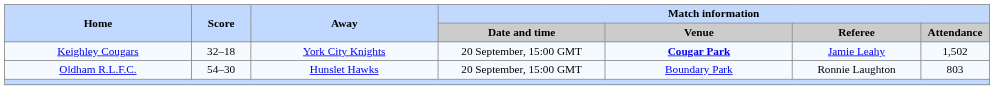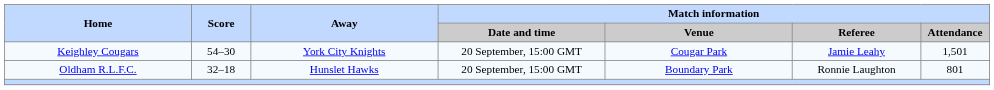Keighley Cougars | Score: 32–18 -> 54–30
Keighley Cougars | Match information / Venue: bold -> normal
Keighley Cougars | Match information / Attendance: 1,502 -> 1,501
Oldham R.L.F.C. | Score: 54–30 -> 32–18
Oldham R.L.F.C. | Match information / Attendance: 803 -> 801
